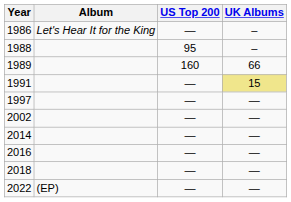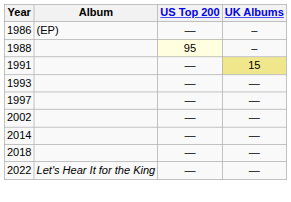1986 | Album: Let's Hear It for the King -> (EP)
1988 | US Top 200: no background -> lightyellow background
- row: 1989 | 160 | 66
+ row: 1993 | — | —
- row: 2016 | — | —
2022 | Album: (EP) -> Let's Hear It for the King
